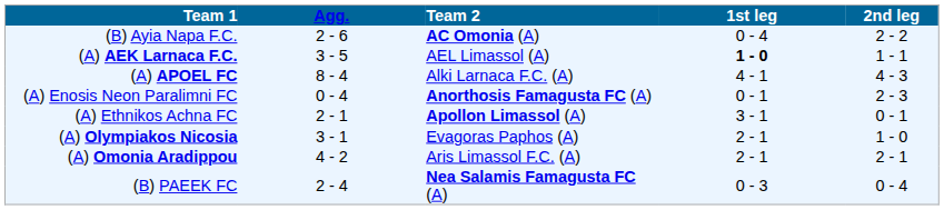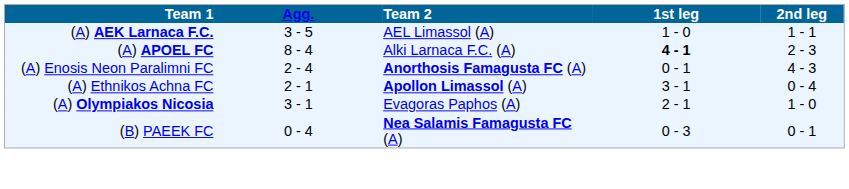- row: (B) Ayia Napa F.C. | 2 - 6 | AC Omonia (A) | 0 - 4 | 2 - 2
(A) AEK Larnaca F.C. | 1st leg: bold -> normal
(A) APOEL FC | 1st leg: normal -> bold
(A) APOEL FC | 2nd leg: 4 - 3 -> 2 - 3
(A) Enosis Neon Paralimni FC | Agg.: 0 - 4 -> 2 - 4
(A) Enosis Neon Paralimni FC | 2nd leg: 2 - 3 -> 4 - 3
(A) Ethnikos Achna FC | 2nd leg: 0 - 1 -> 0 - 4
- row: (A) Omonia Aradippou | 4 - 2 | Aris Limassol F.C. (A) | 2 - 1 | 2 - 1
(B) PAEEK FC | Agg.: 2 - 4 -> 0 - 4
(B) PAEEK FC | 2nd leg: 0 - 4 -> 0 - 1
